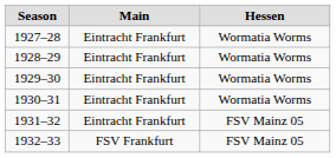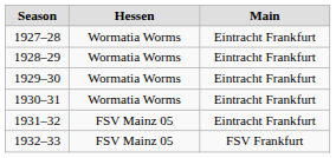columns swapped: Main <-> Hessen
